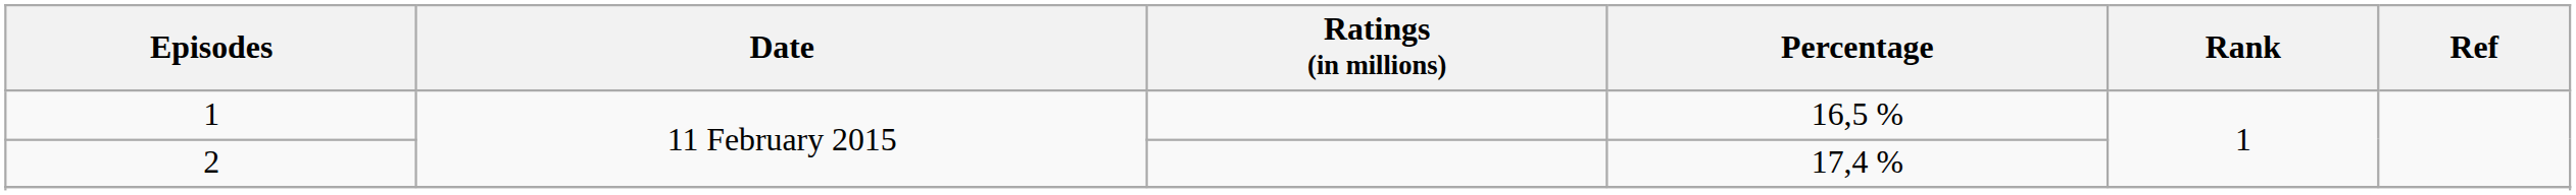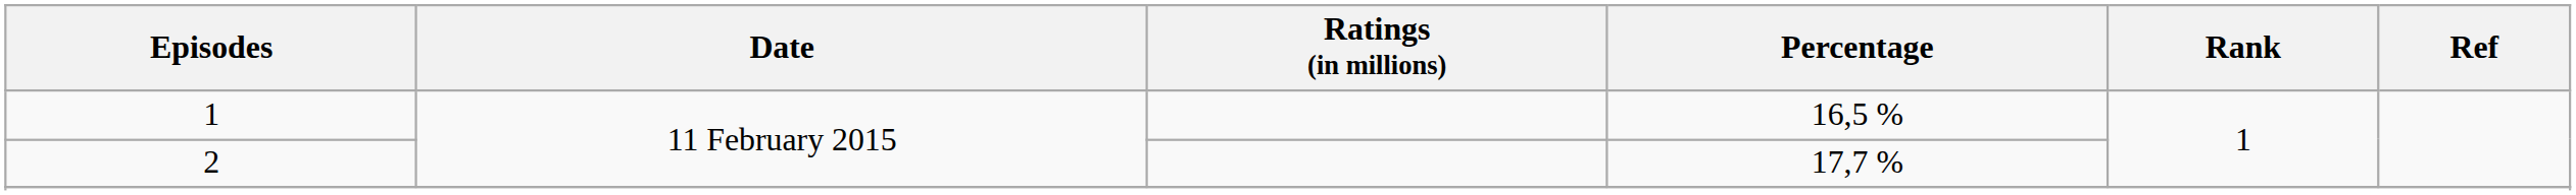2 | Percentage: 17,4 % -> 17,7 %
